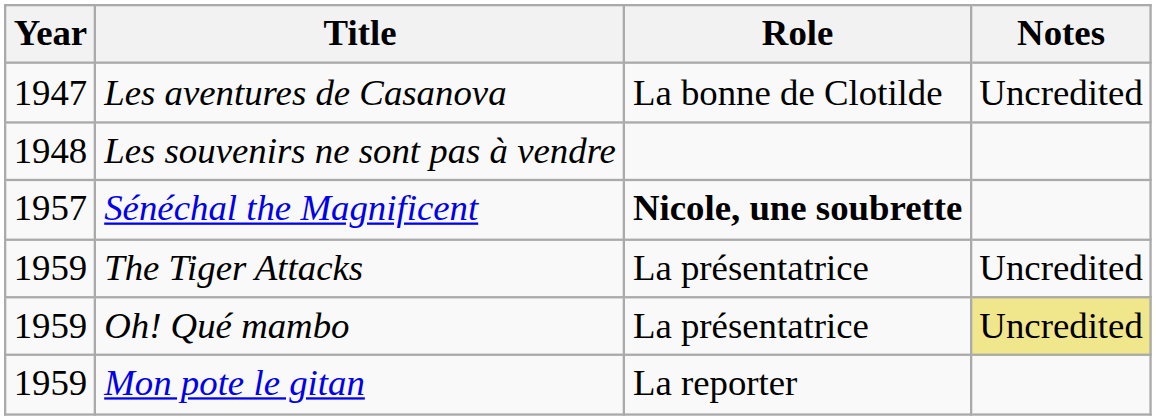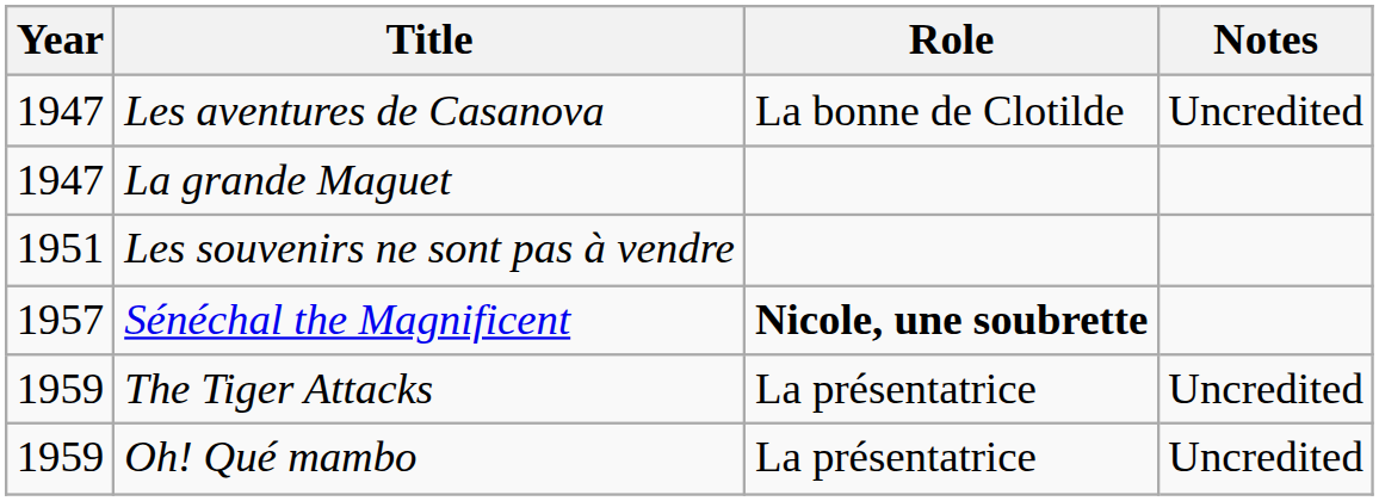+ row: 1947 | La grande Maguet
Les souvenirs ne sont pas à vendre | Year: 1948 -> 1951
Oh! Qué mambo | Notes: khaki background -> no background
- row: 1959 | Mon pote le gitan | La reporter
